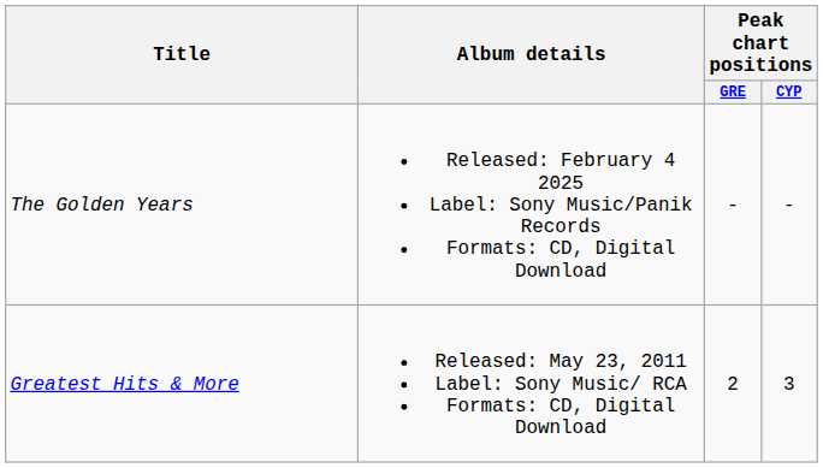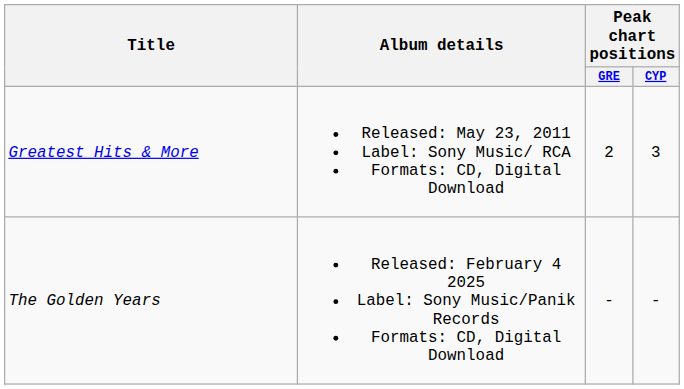rows swapped: Greatest Hits & More <-> The Golden Years
